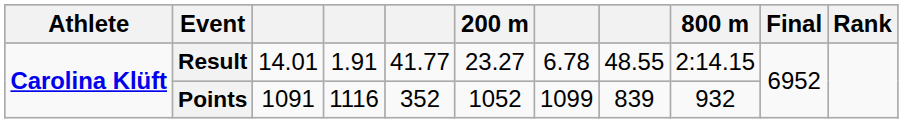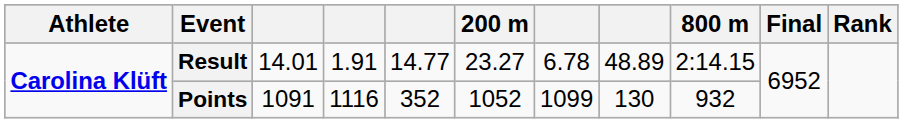Result | column 5: 41.77 -> 14.77
Result | column 8: 48.55 -> 48.89
Points | column 8: 839 -> 130
